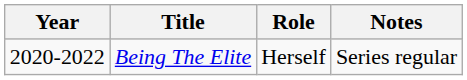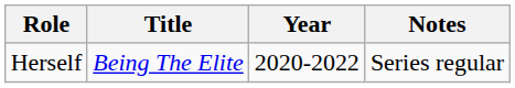columns swapped: Year <-> Role
